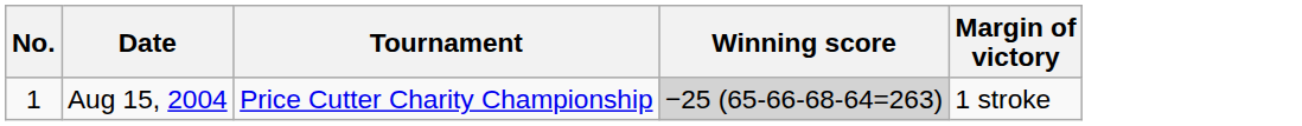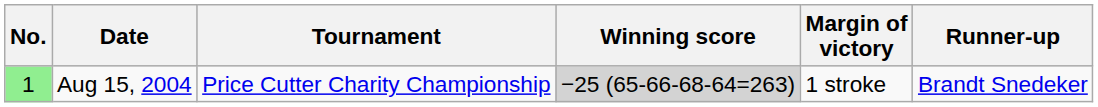+ column: Runner-up | Brandt Snedeker
Aug 15, 2004 | No.: no background -> lightgreen background
